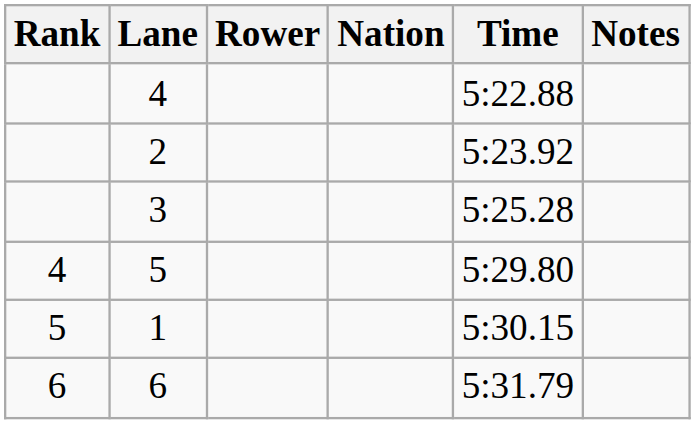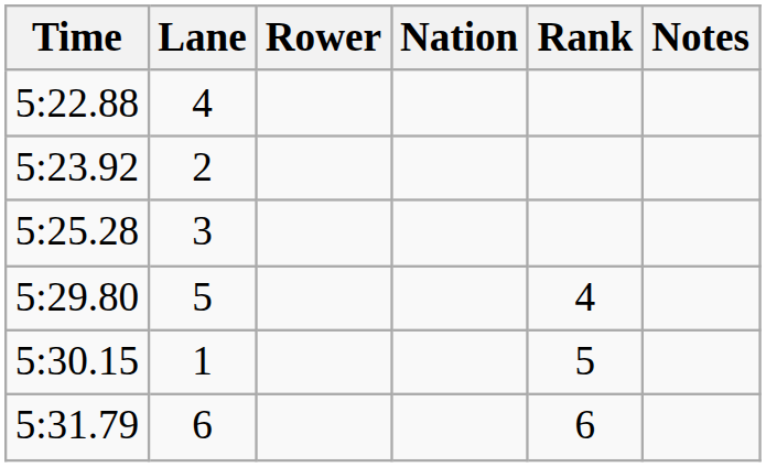columns swapped: Rank <-> Time
